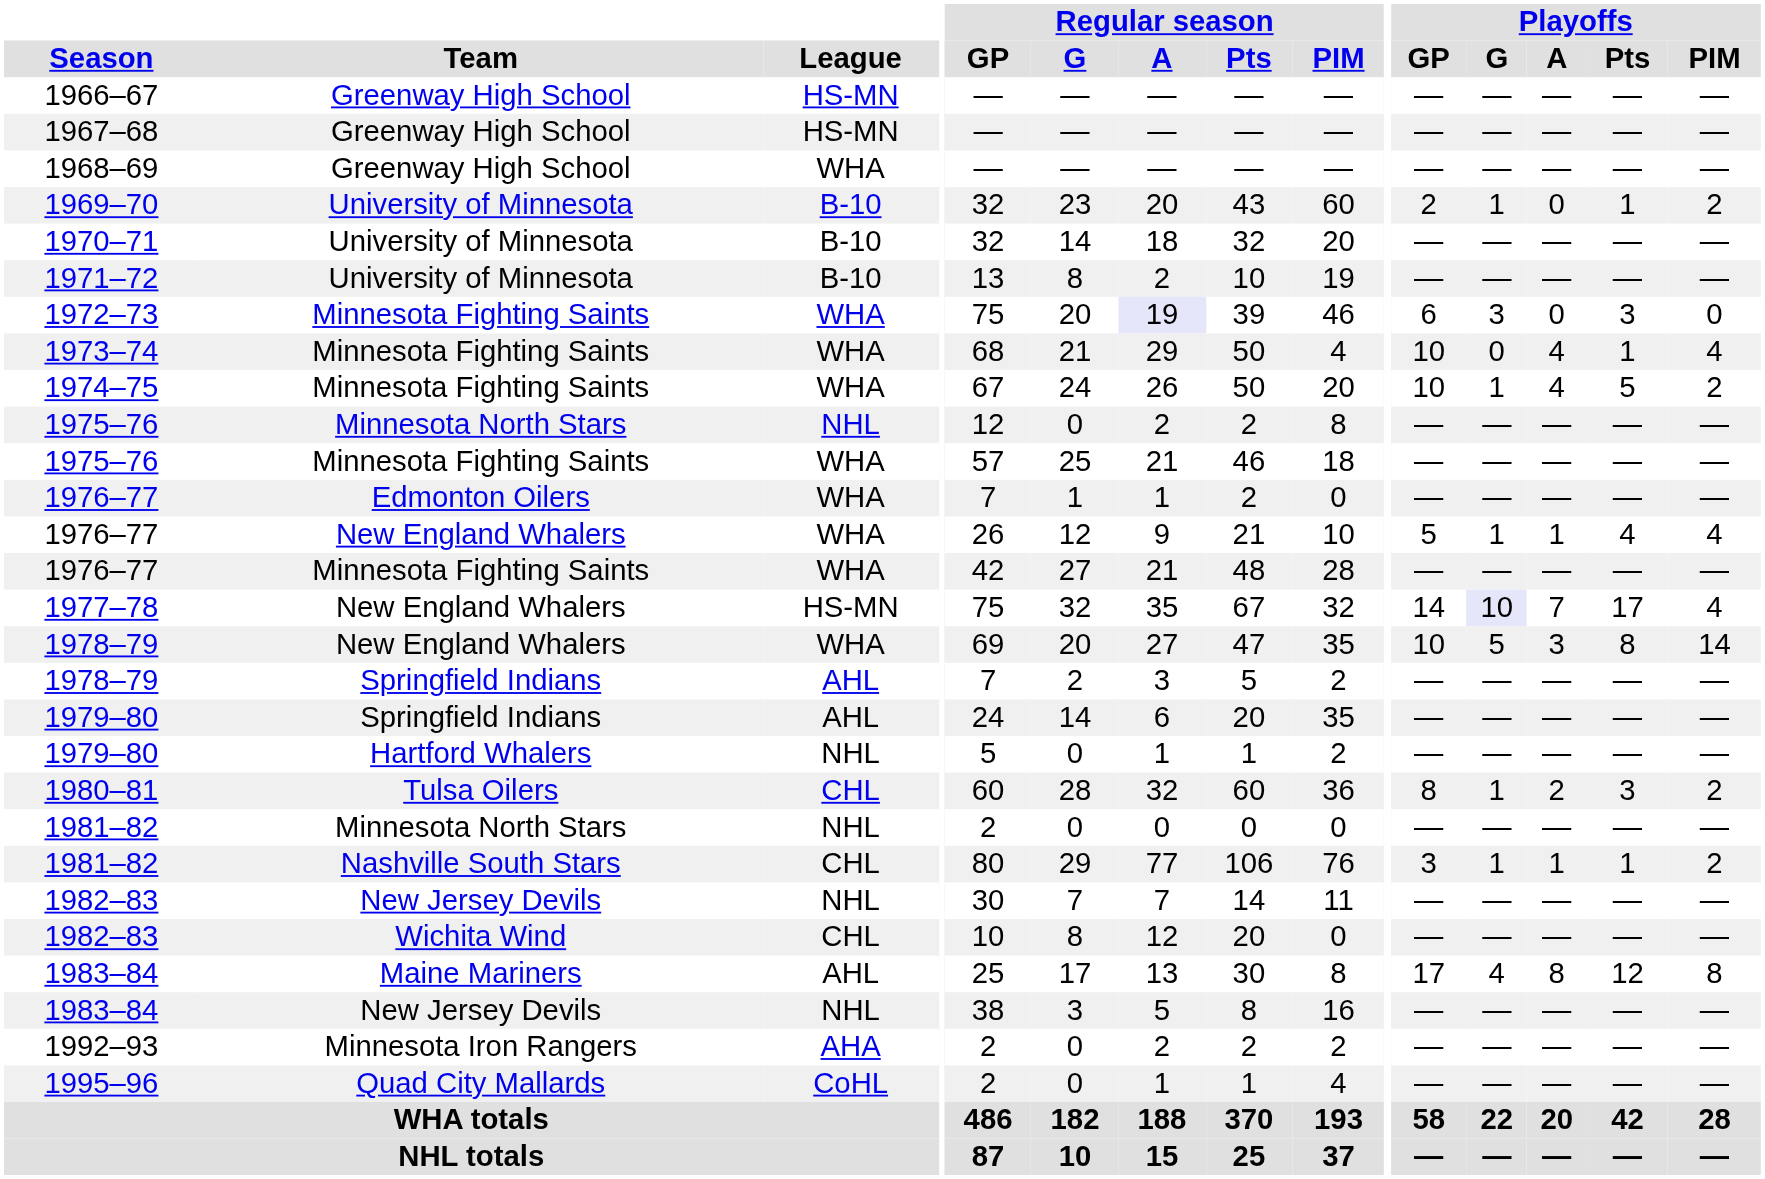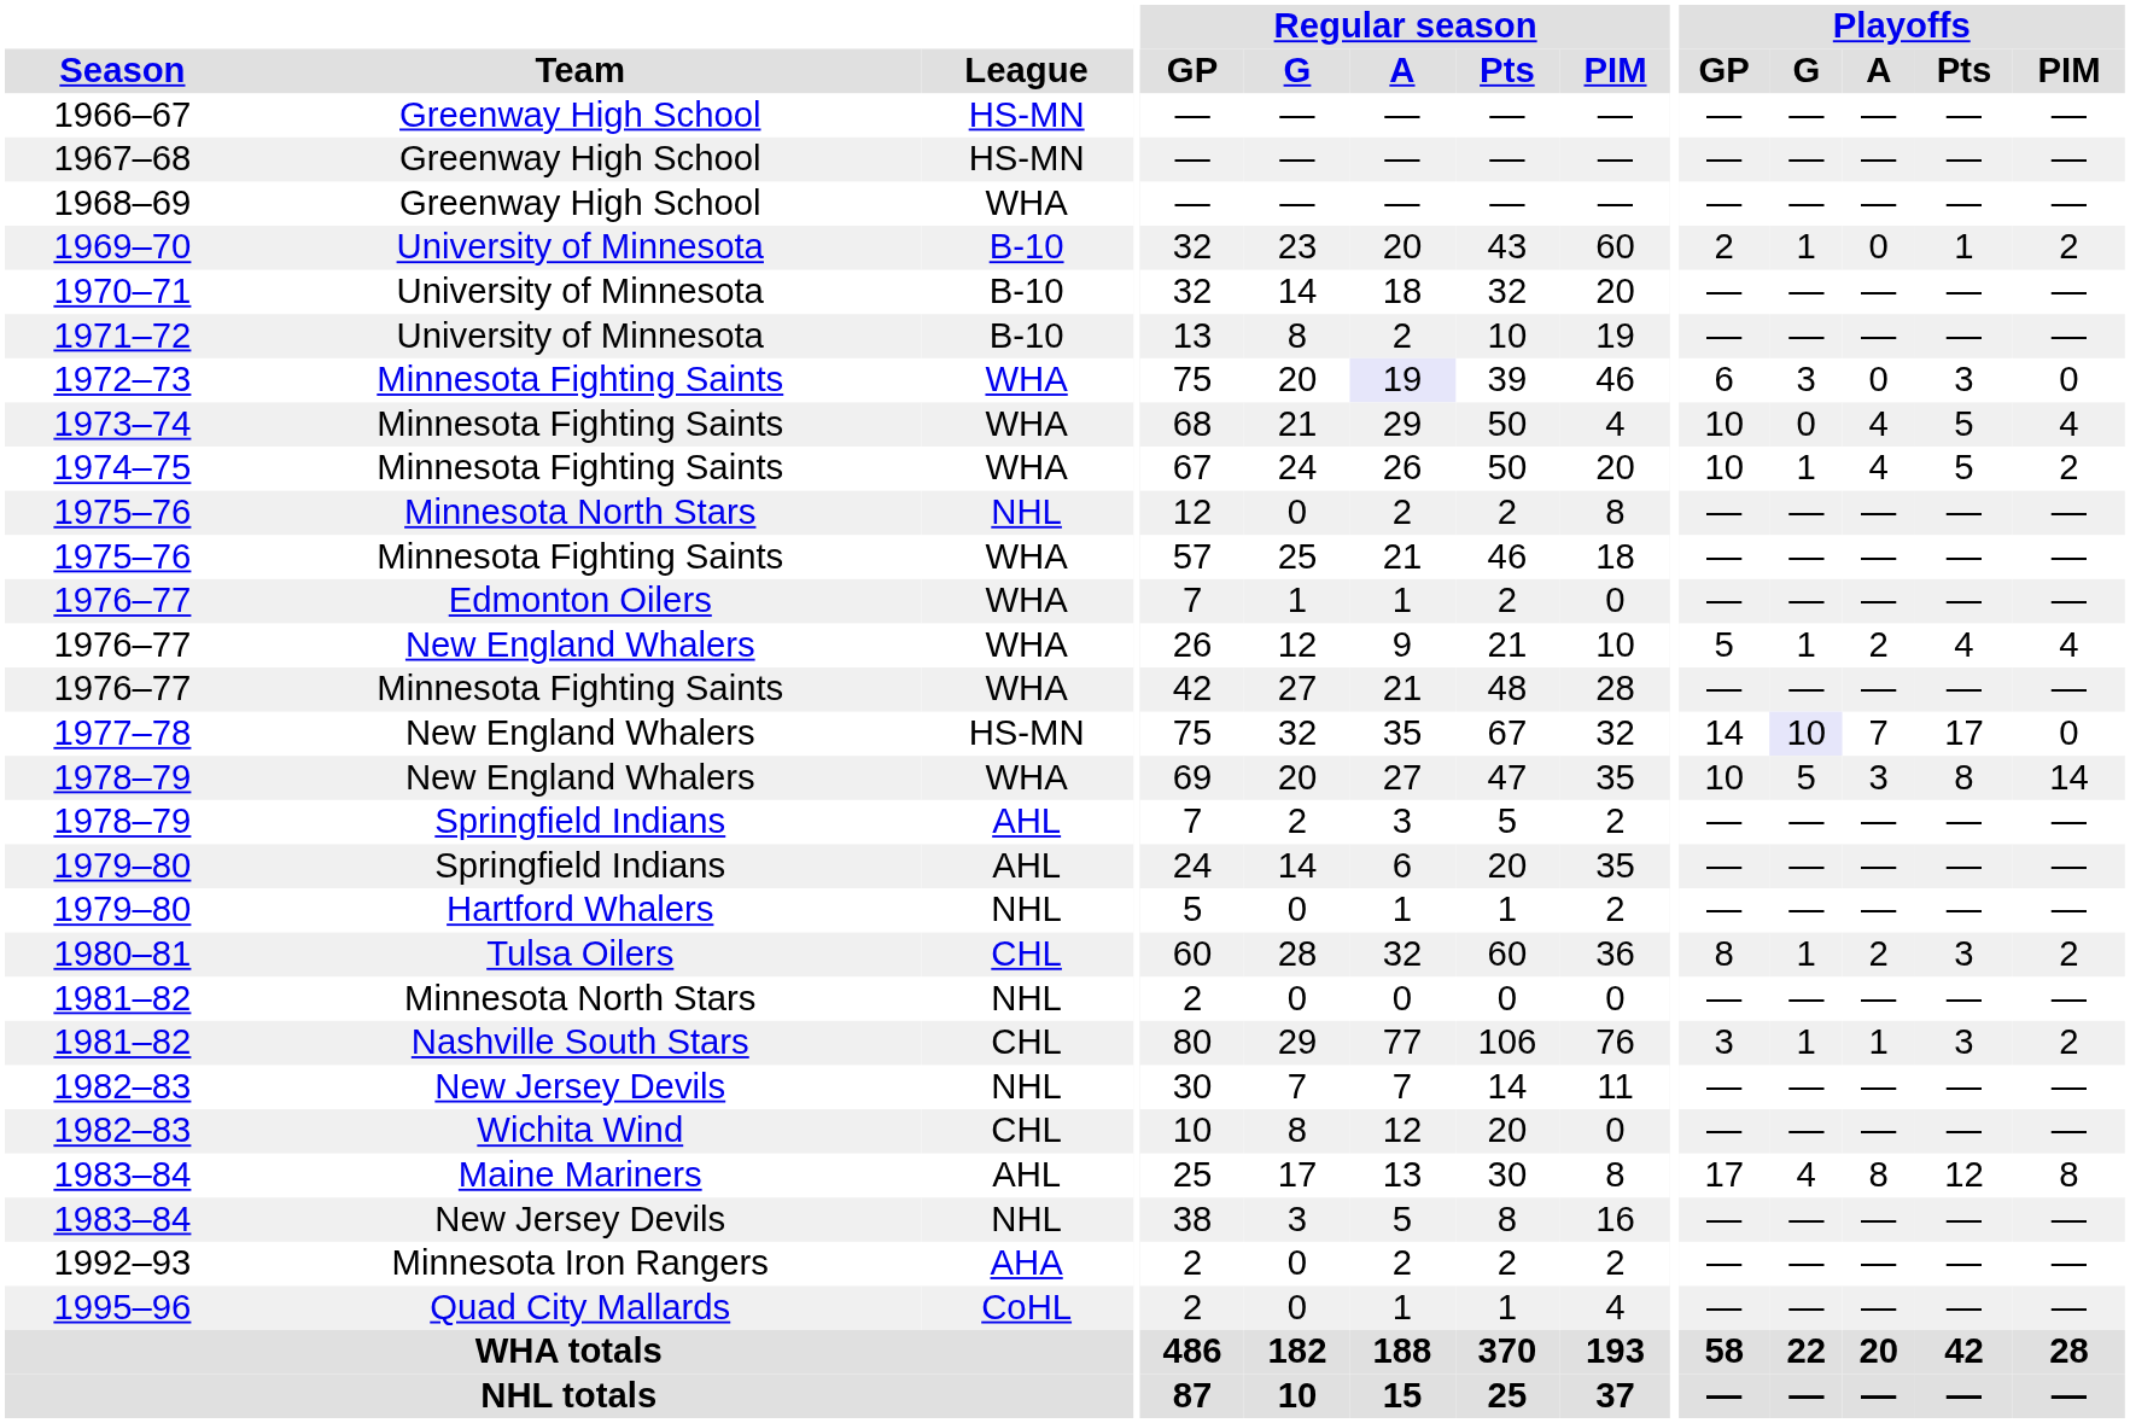1973–74 | Playoffs / Pts: 1 -> 5
1976–77 / New England Whalers | Playoffs / A: 1 -> 2
1977–78 | Playoffs / PIM: 4 -> 0
1981–82 / Nashville South Stars | Playoffs / Pts: 1 -> 3
